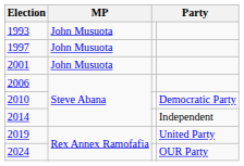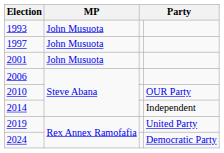2010 | column 4: Democratic Party -> OUR Party
2024 | column 4: OUR Party -> Democratic Party
